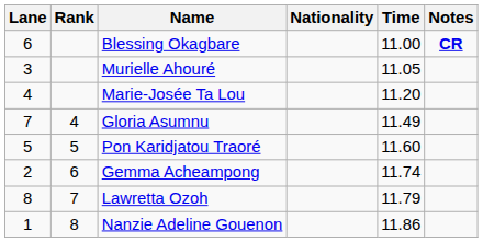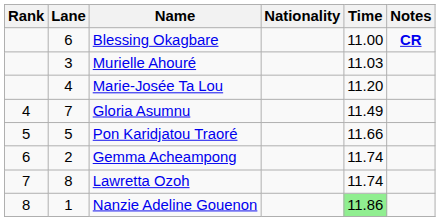columns swapped: Rank <-> Lane
Murielle Ahouré | Time: 11.05 -> 11.03
Pon Karidjatou Traoré | Time: 11.60 -> 11.66
Lawretta Ozoh | Time: 11.79 -> 11.74
Nanzie Adeline Gouenon | Time: no background -> lightgreen background
